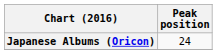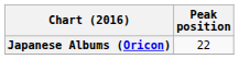Japanese Albums (Oricon) | Peak position: 24 -> 22
